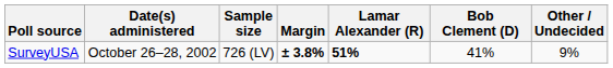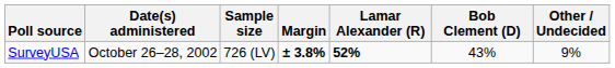SurveyUSA | Lamar Alexander (R): 51% -> 52%
SurveyUSA | Bob Clement (D): 41% -> 43%
